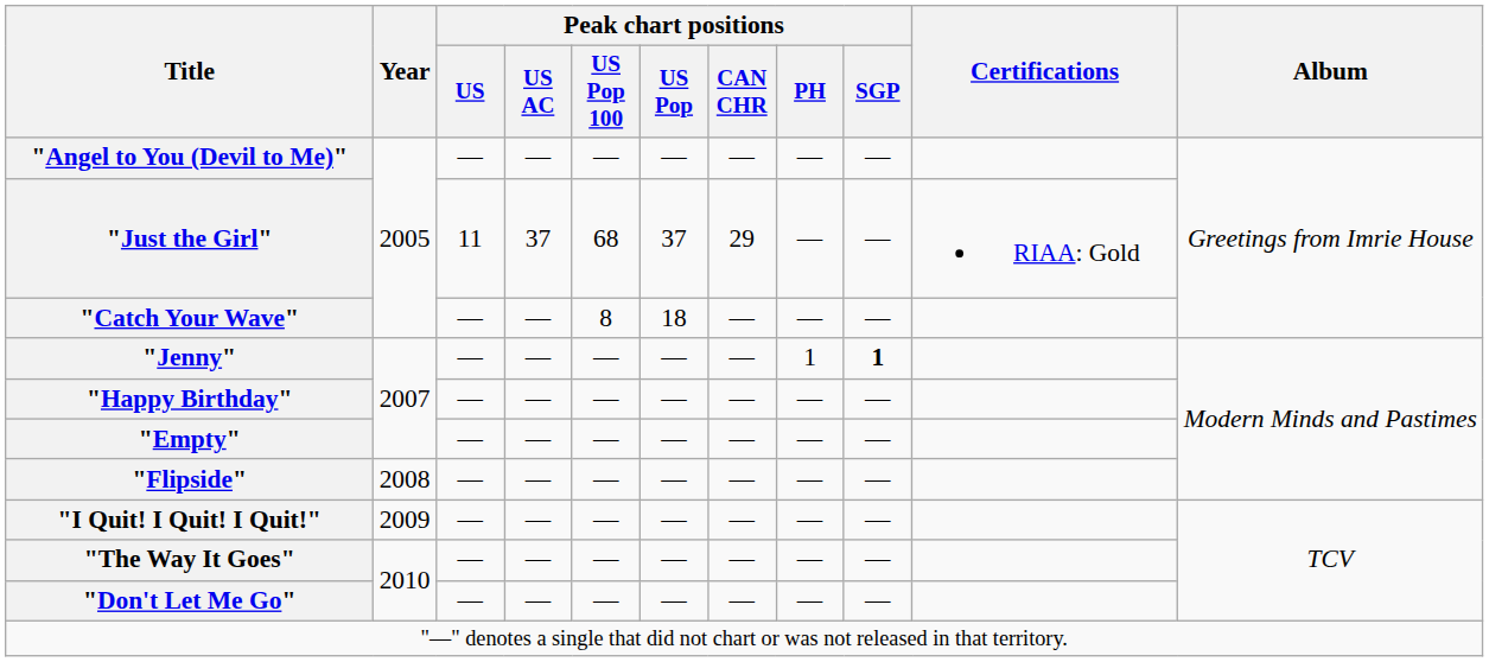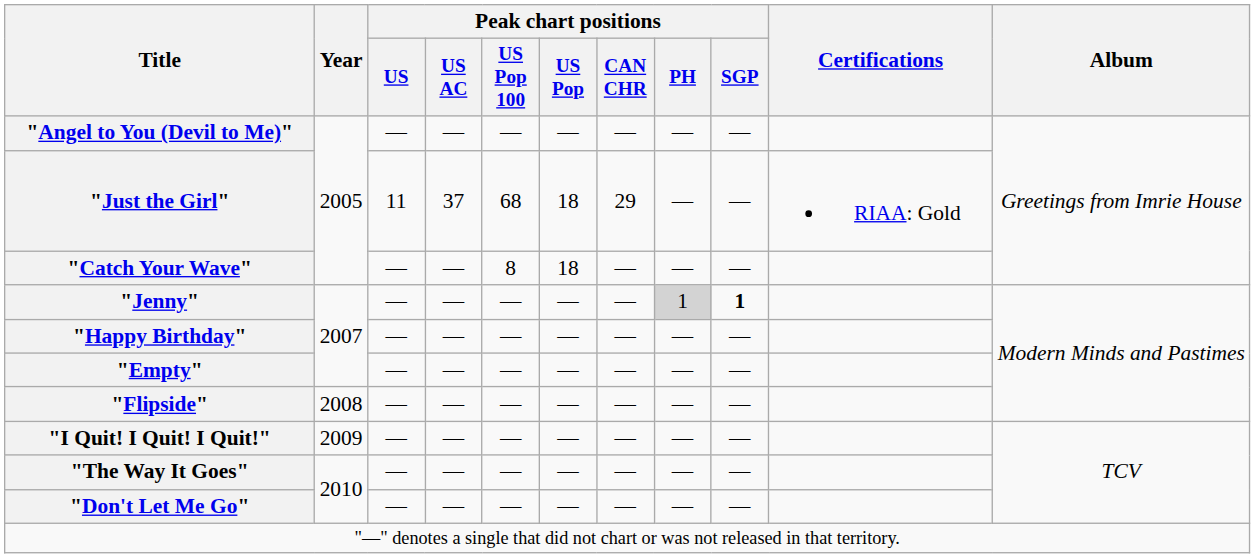"Just the Girl" | Peak chart positions / US Pop: 37 -> 18
"Jenny" | Peak chart positions / PH: no background -> lightgrey background
